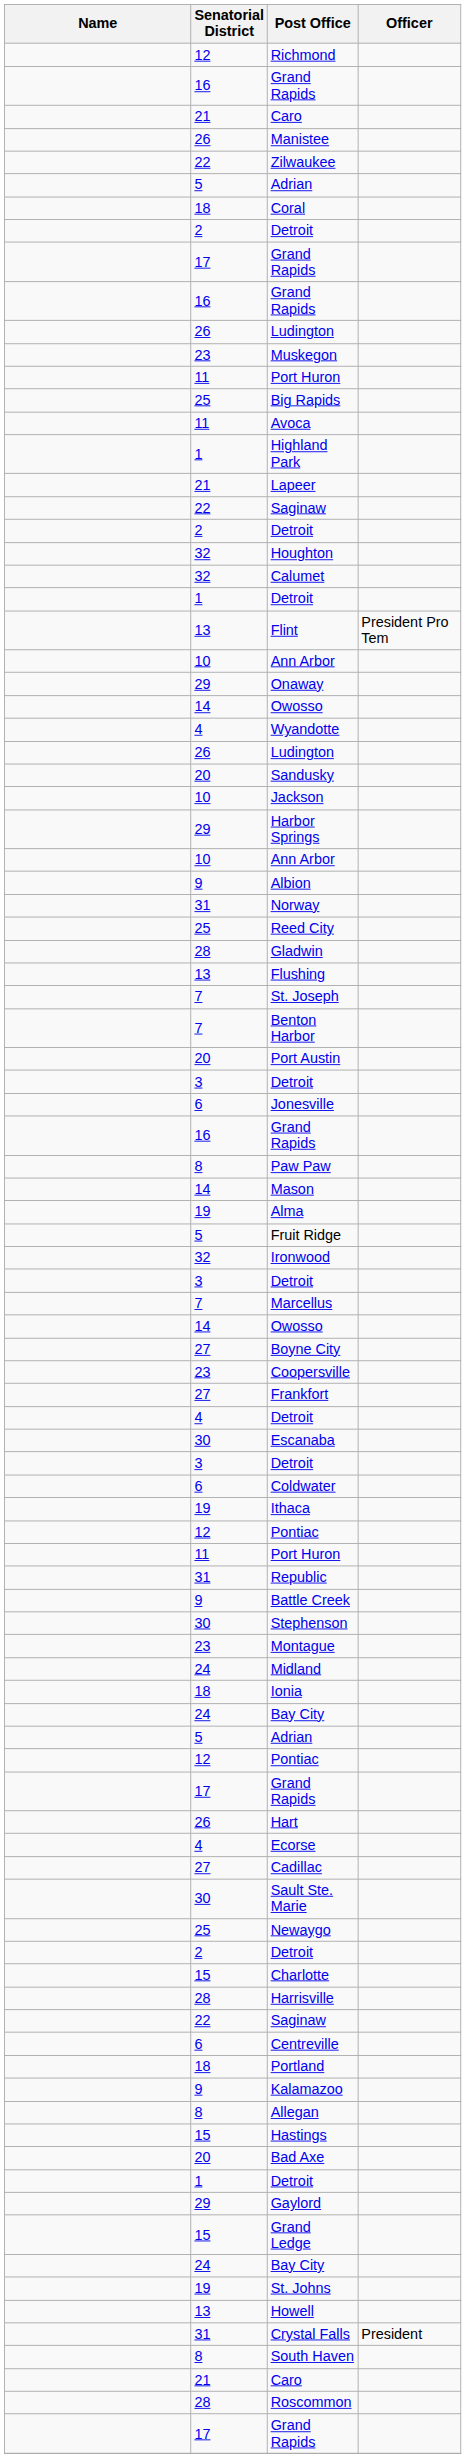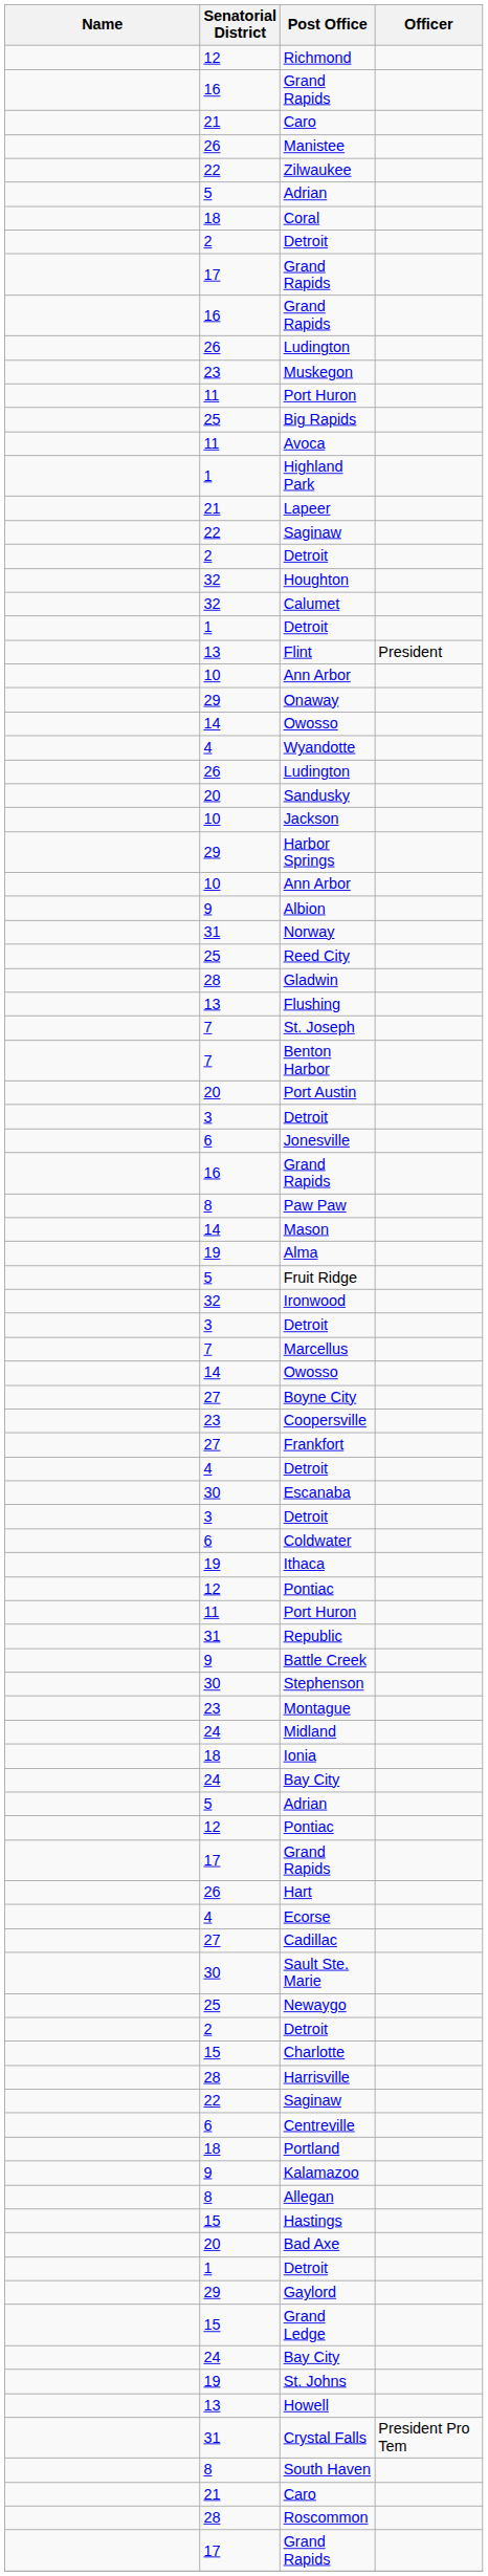Flint | Officer: President Pro Tem -> President
Crystal Falls | Officer: President -> President Pro Tem
